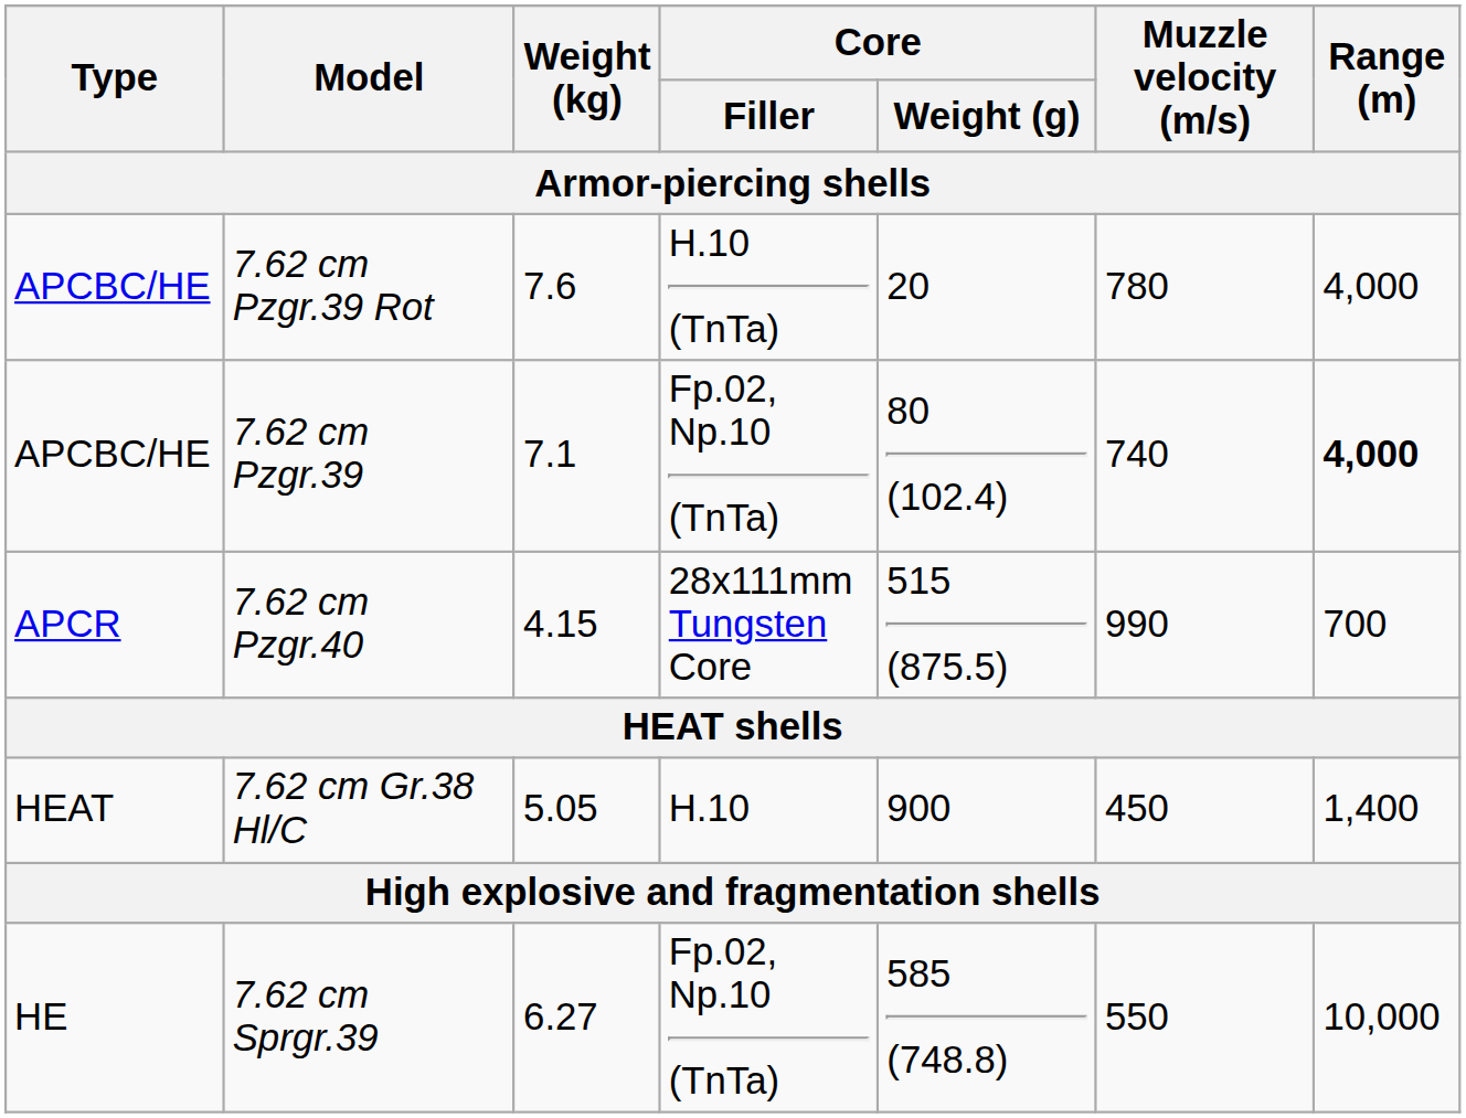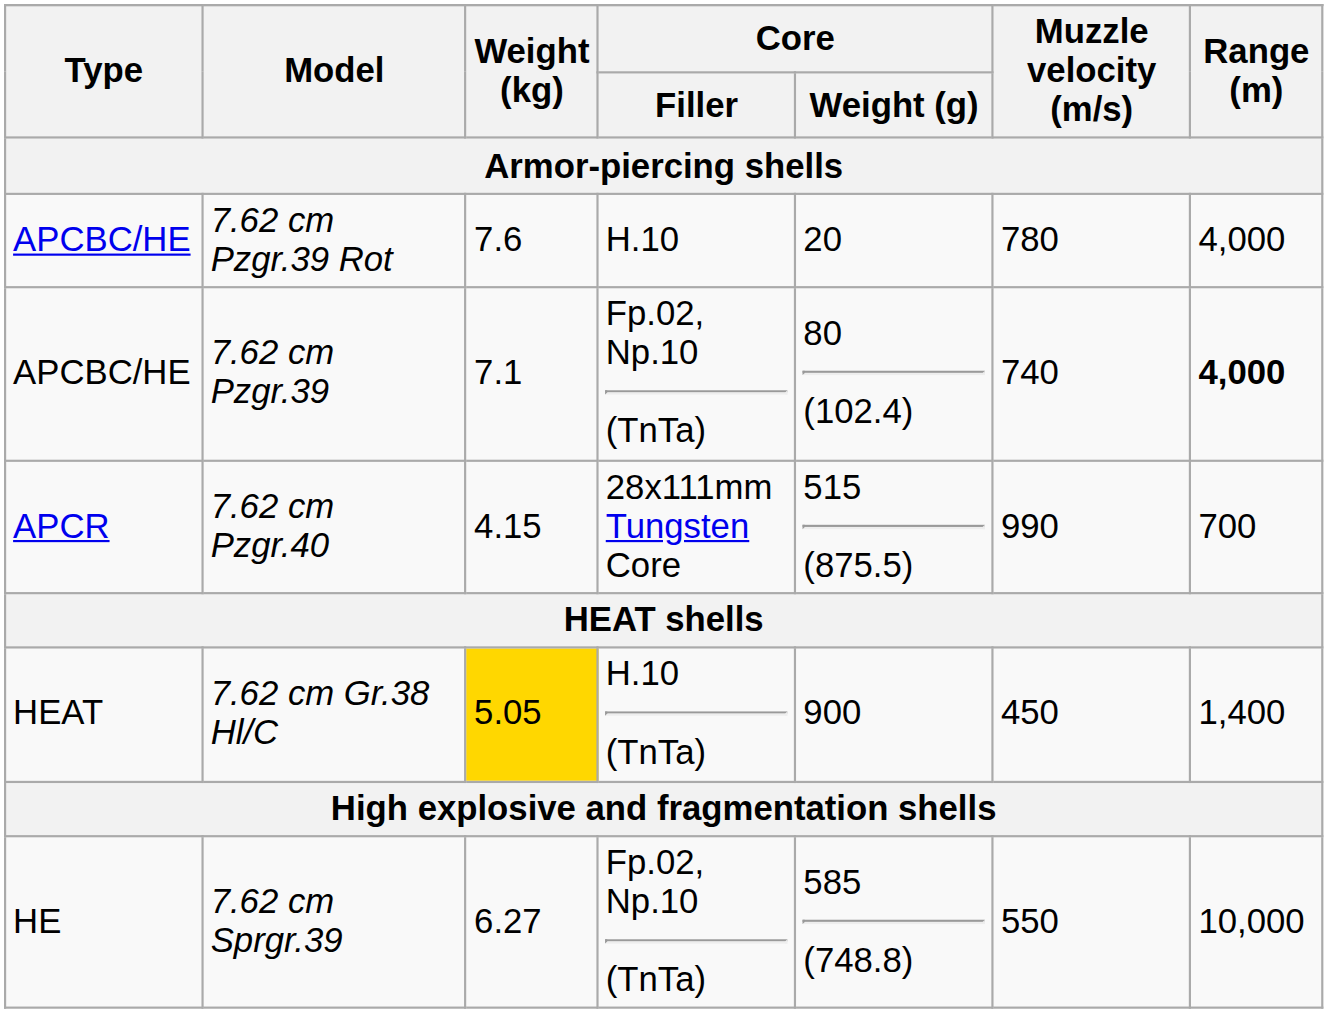7.62 cm Pzgr.39 Rot | Core / Filler: H.10 (TnTa) -> H.10
7.62 cm Gr.38 Hl/С | Weight (kg): no background -> gold background
7.62 cm Gr.38 Hl/С | Core / Filler: H.10 -> H.10 (TnTa)
